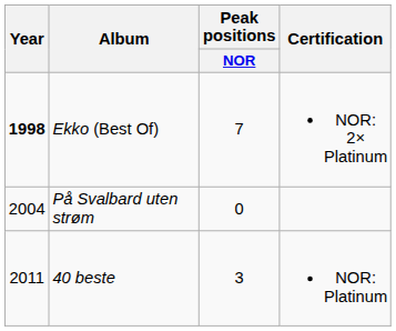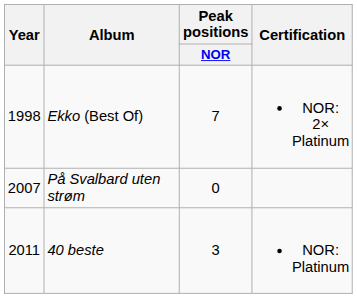Ekko (Best Of) | Year: bold -> normal
På Svalbard uten strøm | Year: 2004 -> 2007
